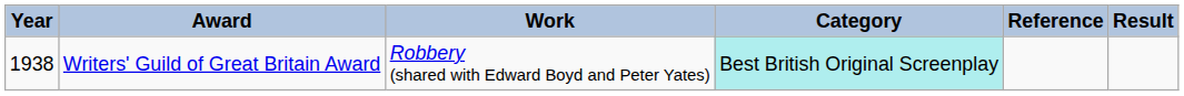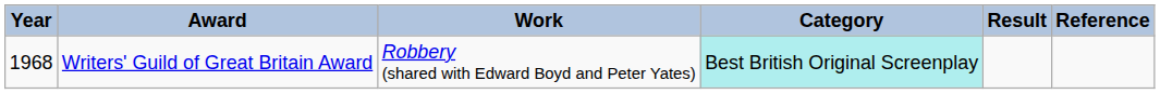columns swapped: Result <-> Reference
Writers' Guild of Great Britain Award | Year: 1938 -> 1968
